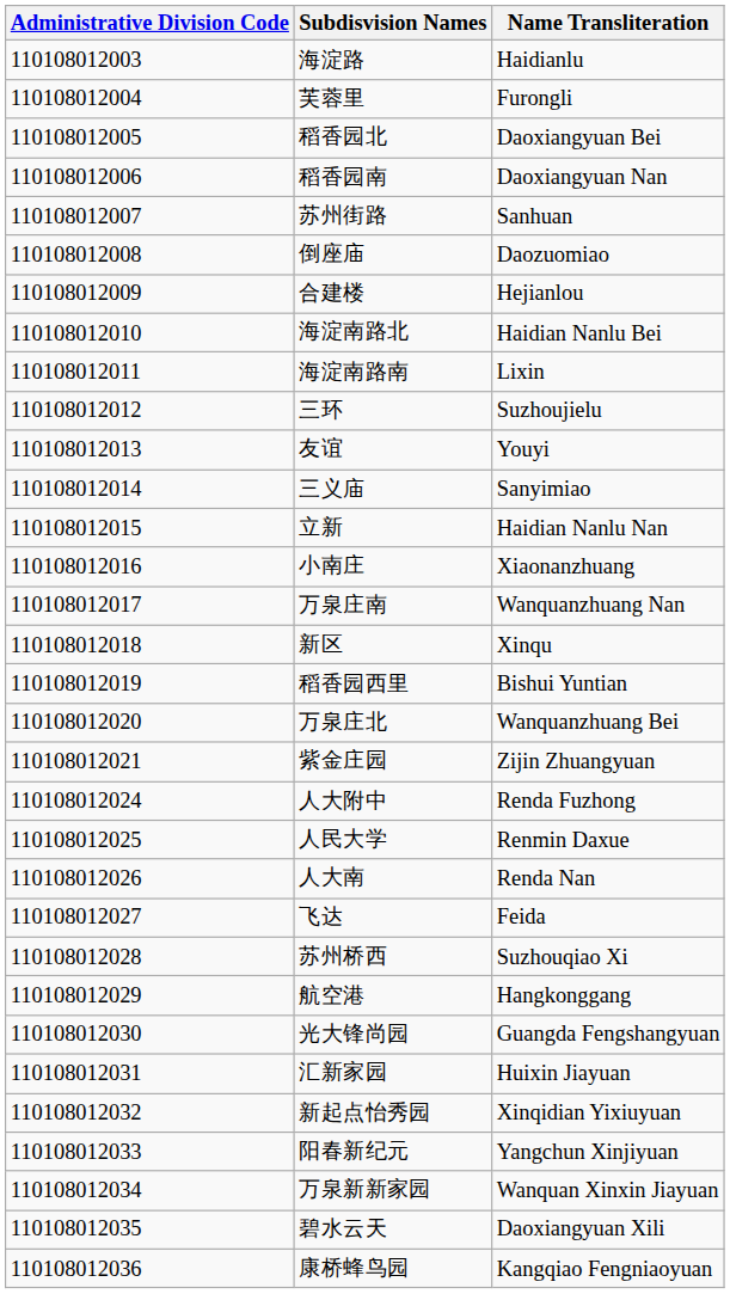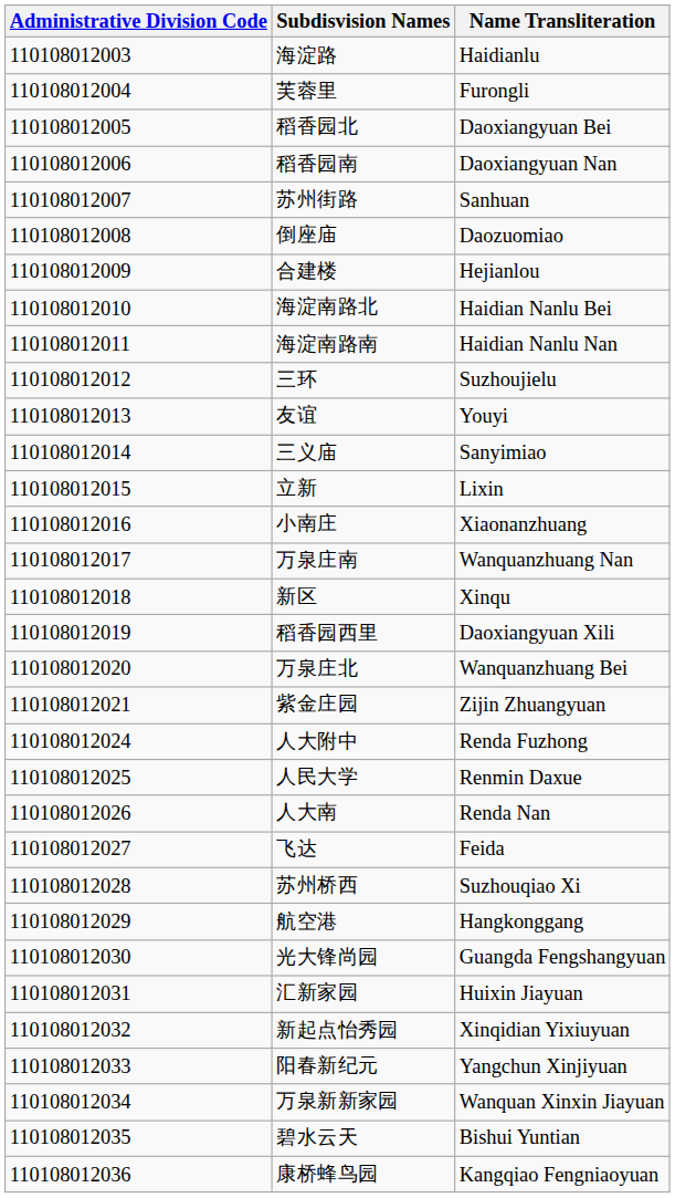海淀南路南 | Name Transliteration: Lixin -> Haidian Nanlu Nan
立新 | Name Transliteration: Haidian Nanlu Nan -> Lixin
稻香园西里 | Name Transliteration: Bishui Yuntian -> Daoxiangyuan Xili
碧水云天 | Name Transliteration: Daoxiangyuan Xili -> Bishui Yuntian
